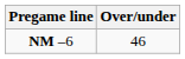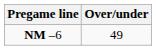NM –6 | Over/under: 46 -> 49
